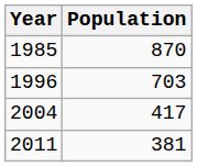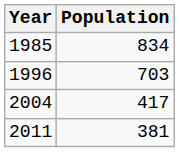1985 | Population: 870 -> 834
